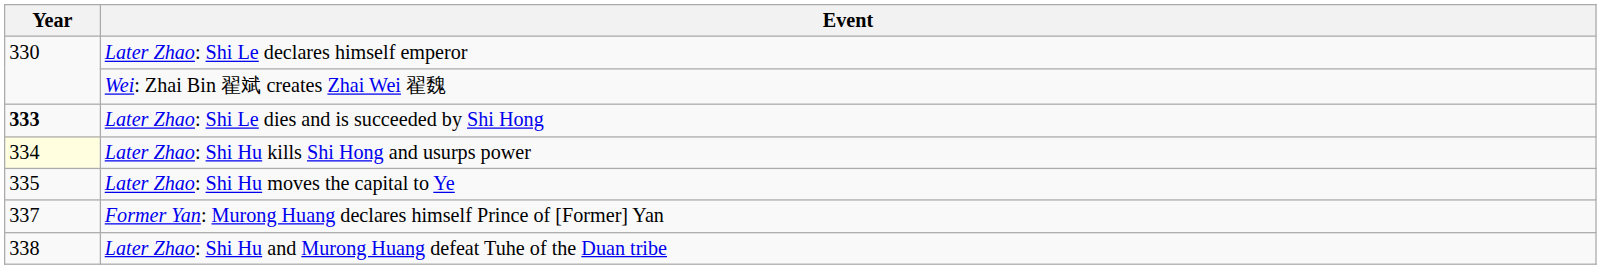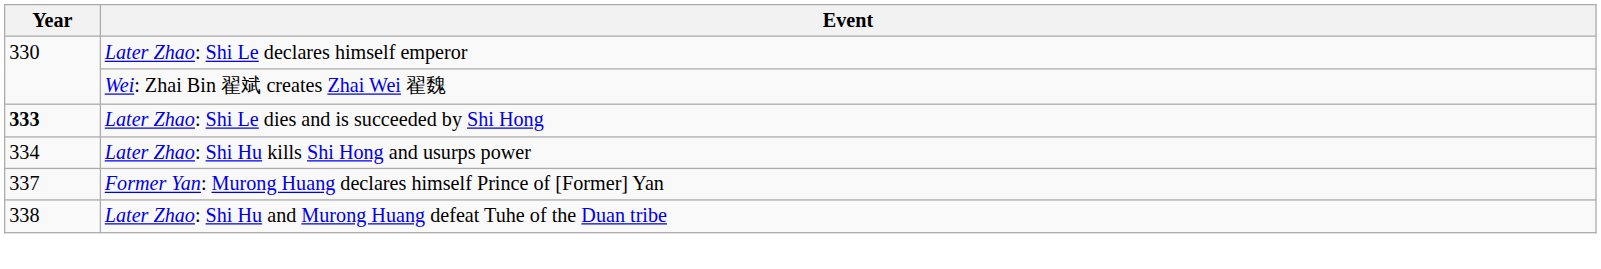Later Zhao: Shi Hu kills Shi Hong and usurps power | Year: lightyellow background -> no background
- row: 335 | Later Zhao: Shi Hu moves the capital to Ye
